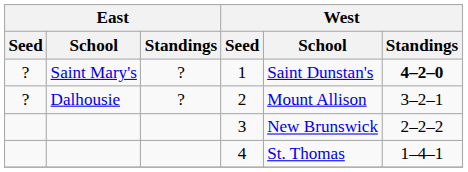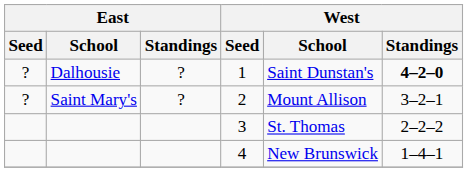1 | East / School: Saint Mary's -> Dalhousie
2 | East / School: Dalhousie -> Saint Mary's
3 | West / School: New Brunswick -> St. Thomas
4 | West / School: St. Thomas -> New Brunswick
